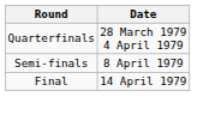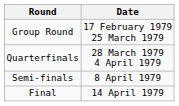+ row: Group Round | 17 February 1979 25 March 1979
